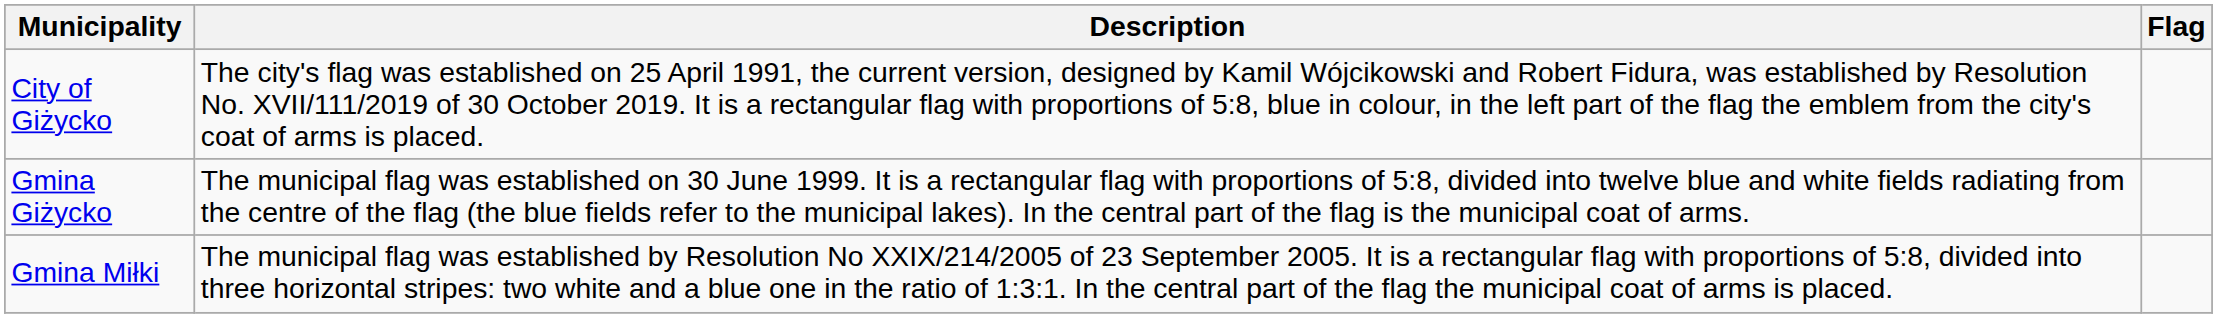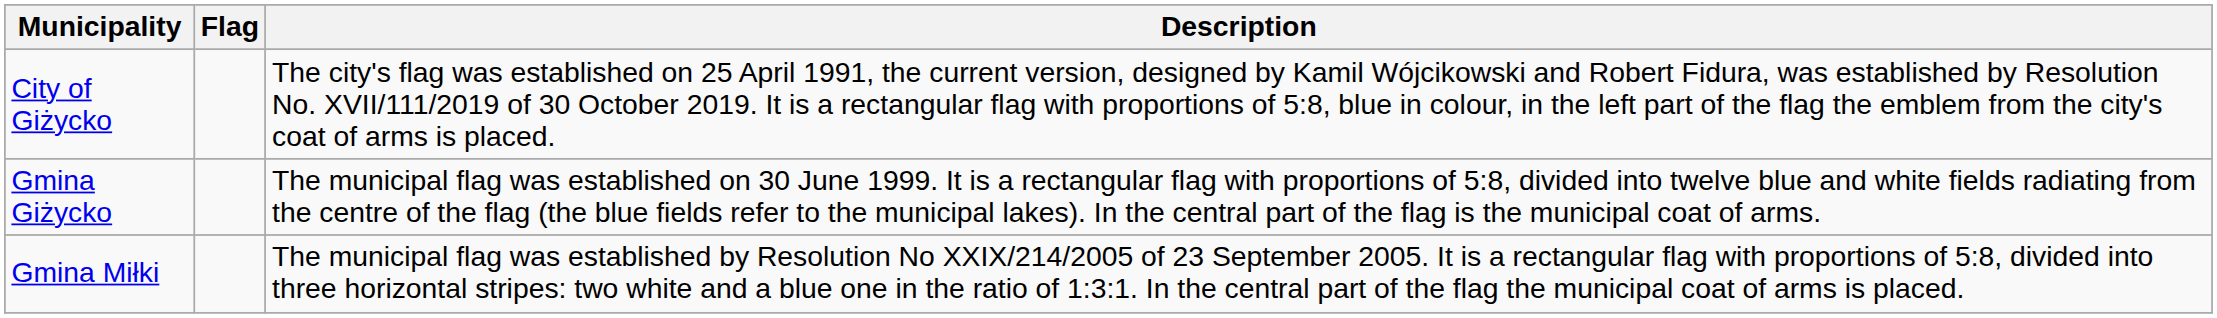columns swapped: Flag <-> Description
